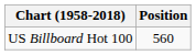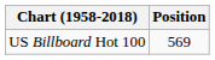US Billboard Hot 100 | Position: 560 -> 569
